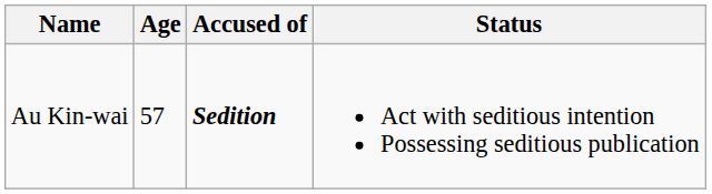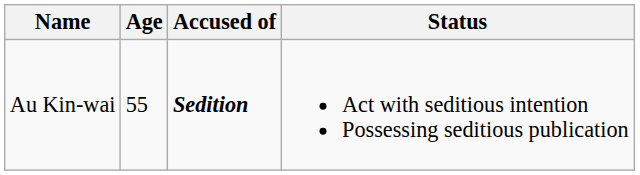Au Kin-wai | Age: 57 -> 55
